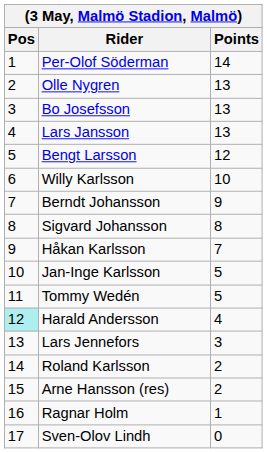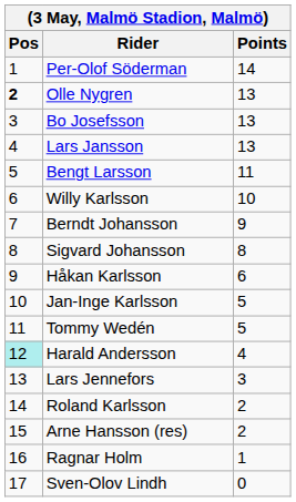Olle Nygren | Pos: normal -> bold
Bengt Larsson | Points: 12 -> 11
Håkan Karlsson | Points: 7 -> 6
